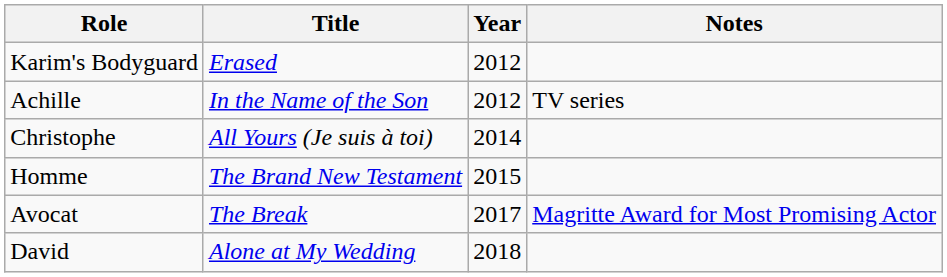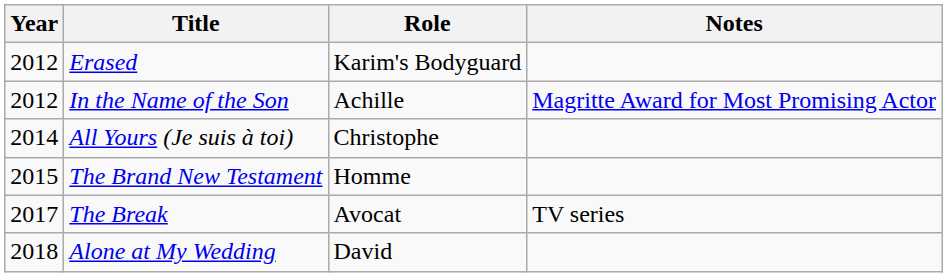columns swapped: Year <-> Role
In the Name of the Son | Notes: TV series -> Magritte Award for Most Promising Actor
The Break | Notes: Magritte Award for Most Promising Actor -> TV series
